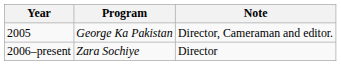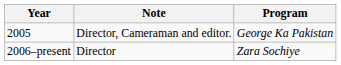columns swapped: Program <-> Note
